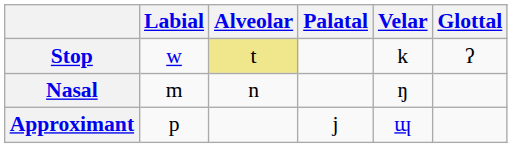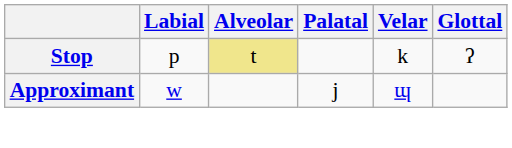Stop | Labial: w -> p
- row: Nasal | m | n | ŋ
Approximant | Labial: p -> w
